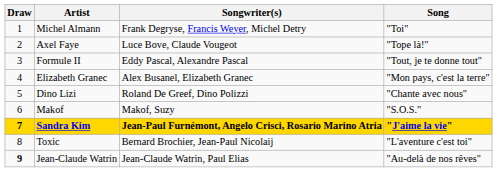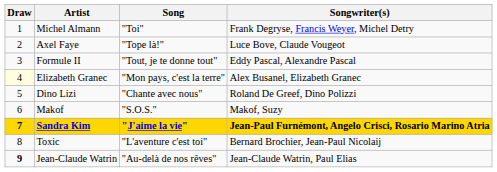columns swapped: Song <-> Songwriter(s)
Elizabeth Granec | Draw: no background -> lightyellow background
